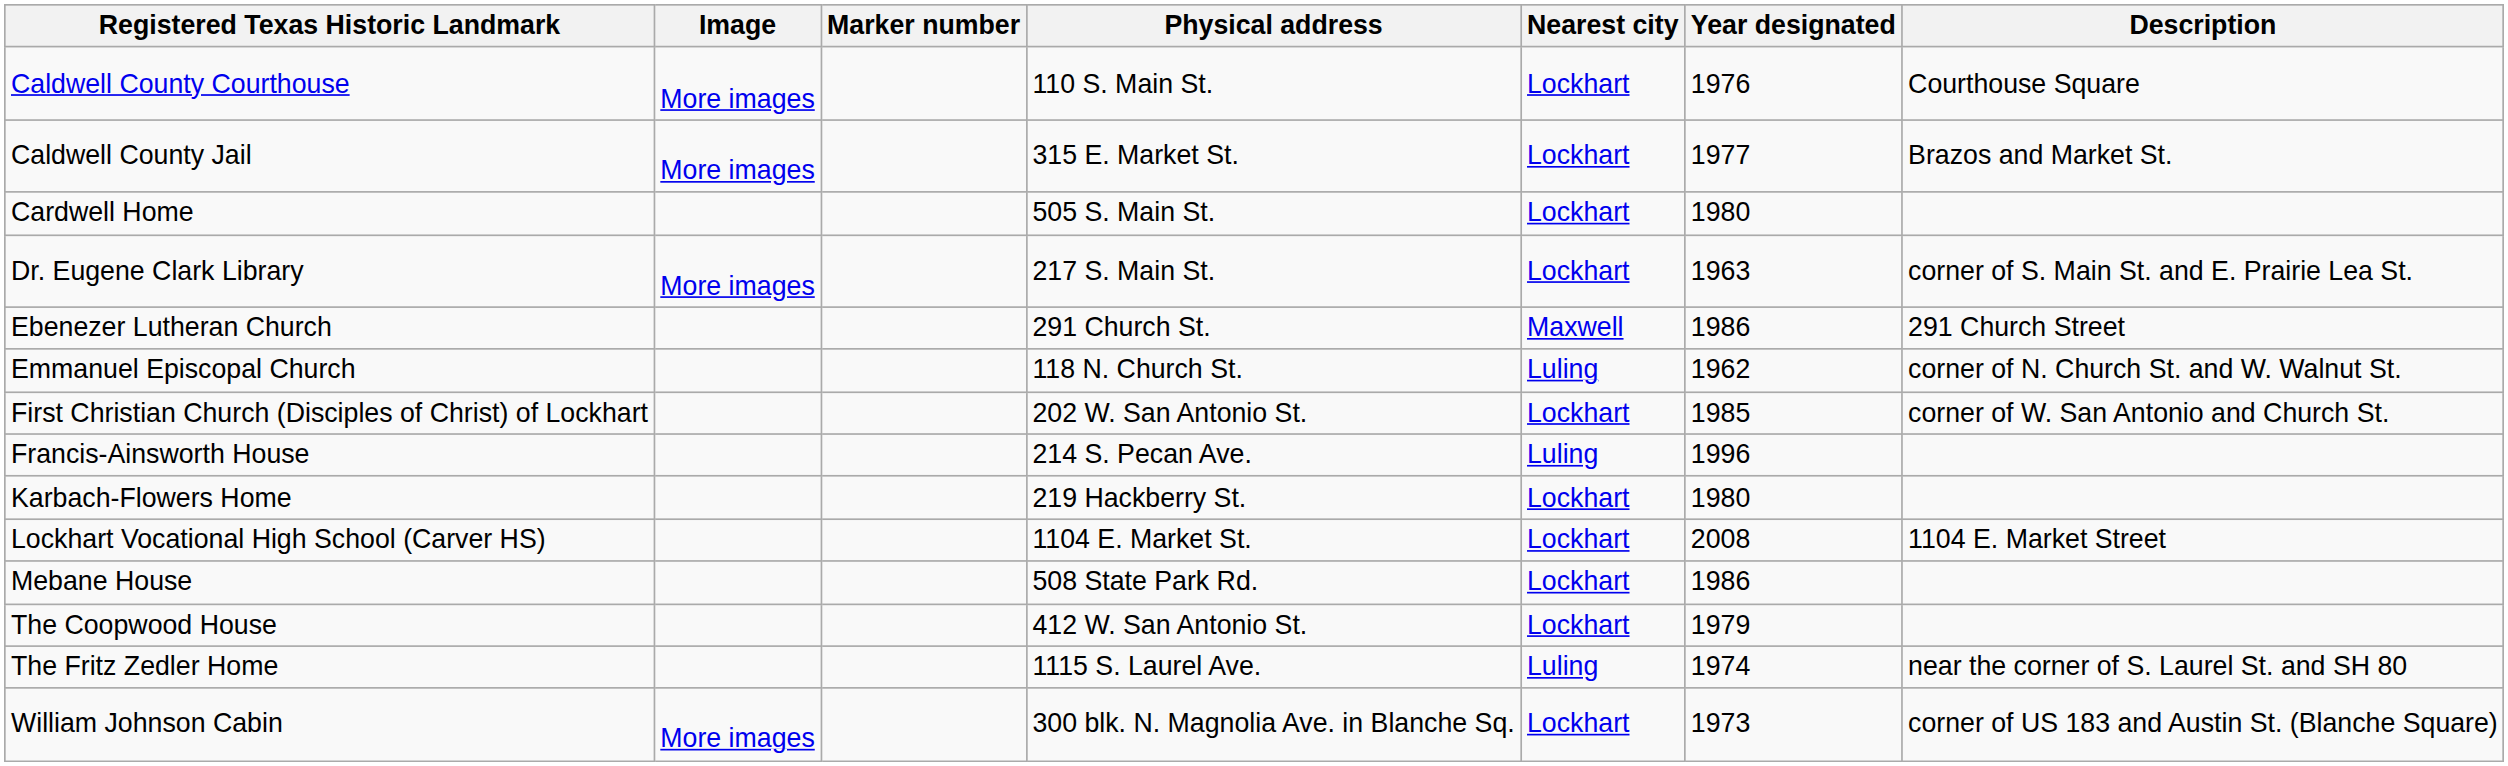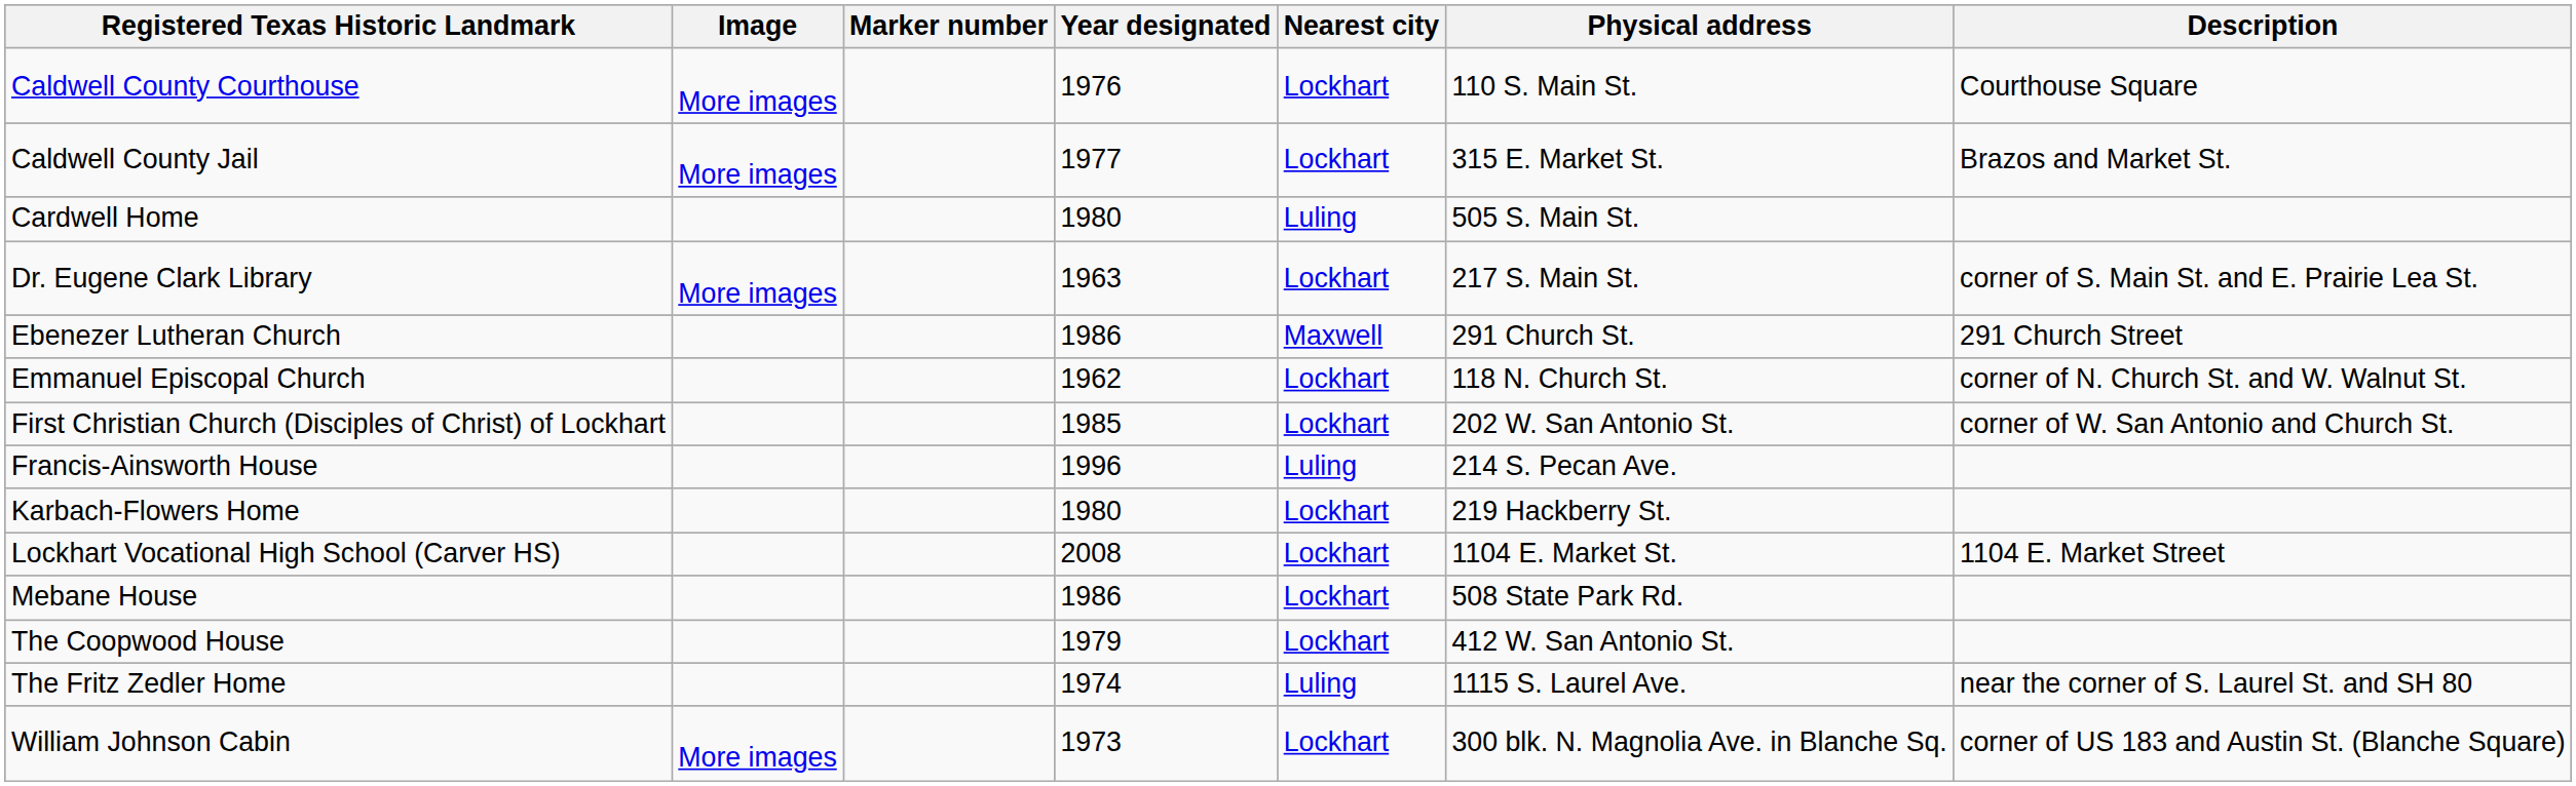columns swapped: Physical address <-> Year designated
Cardwell Home | Nearest city: Lockhart -> Luling
Emmanuel Episcopal Church | Nearest city: Luling -> Lockhart
